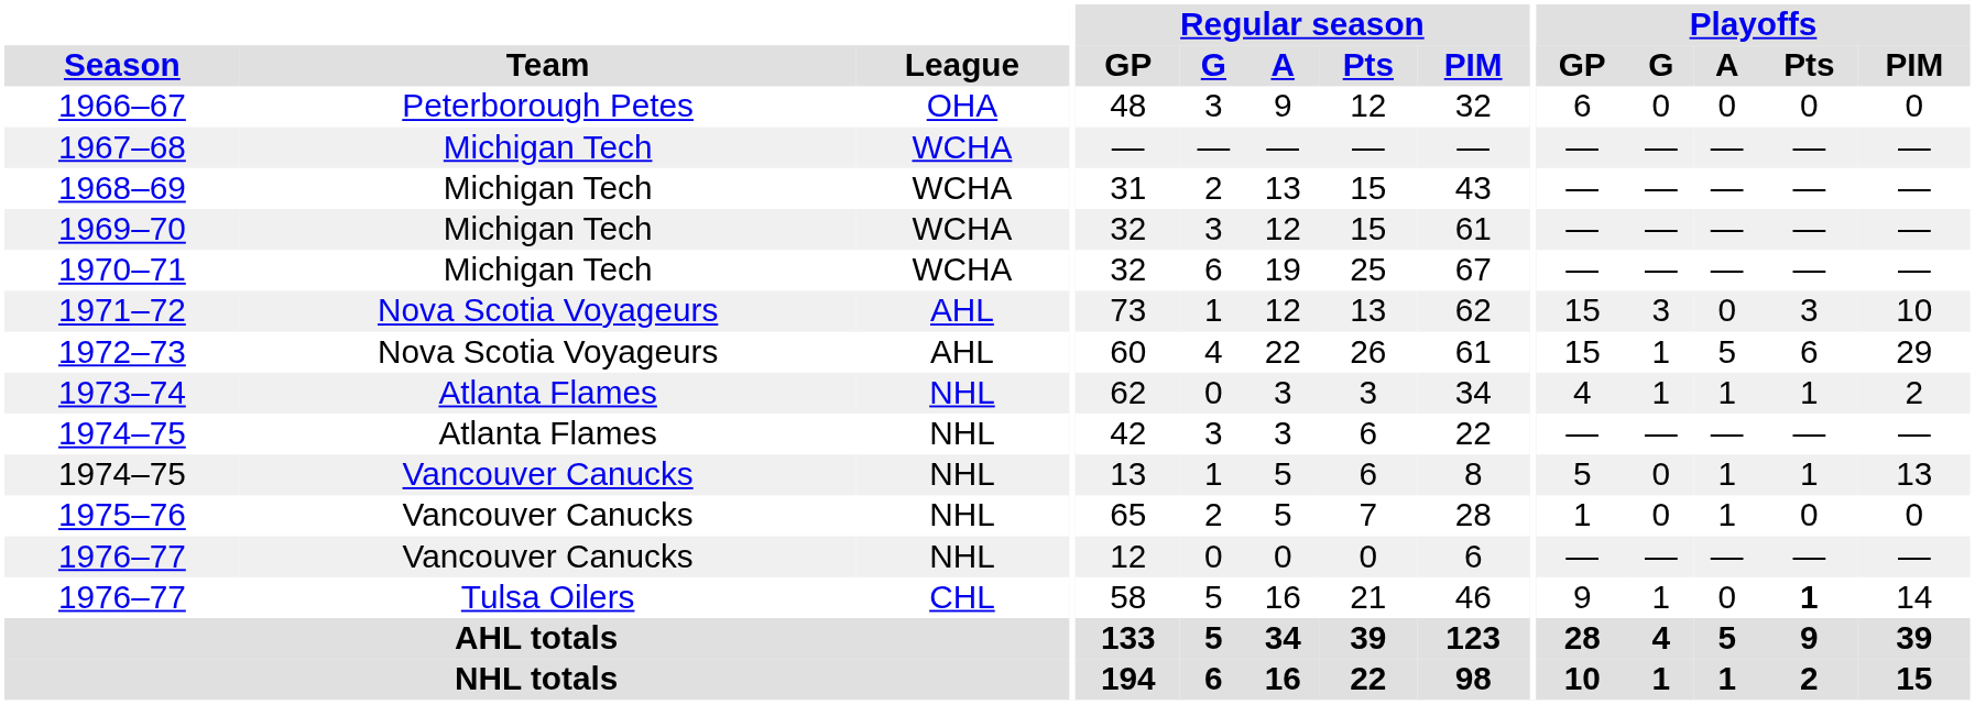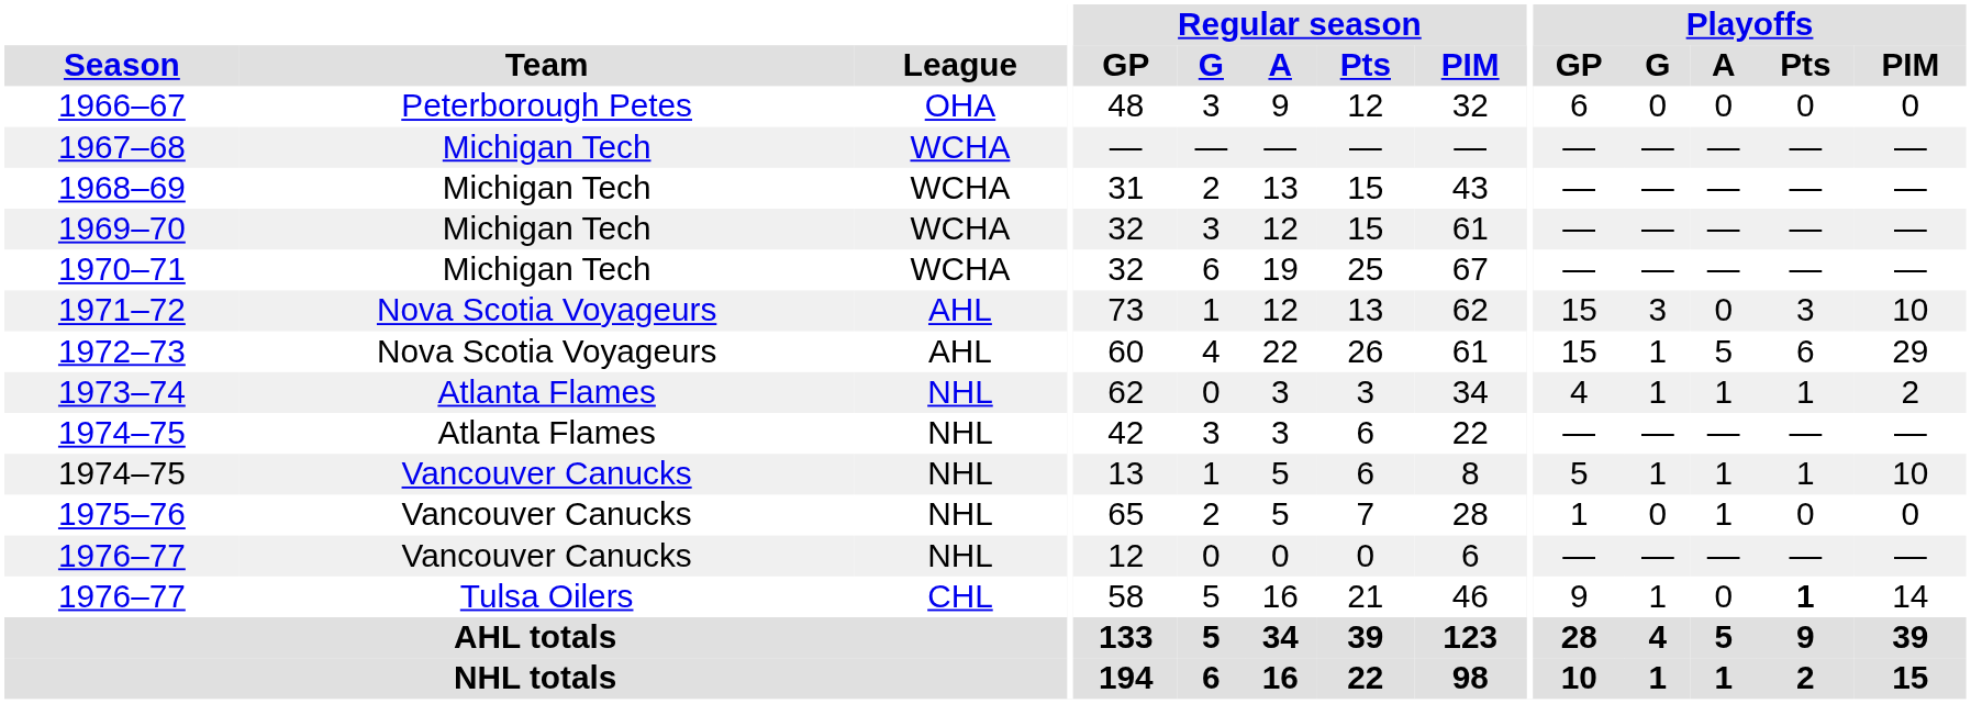1974–75 / Vancouver Canucks | Playoffs / G: 0 -> 1
1974–75 / Vancouver Canucks | Playoffs / PIM: 13 -> 10
